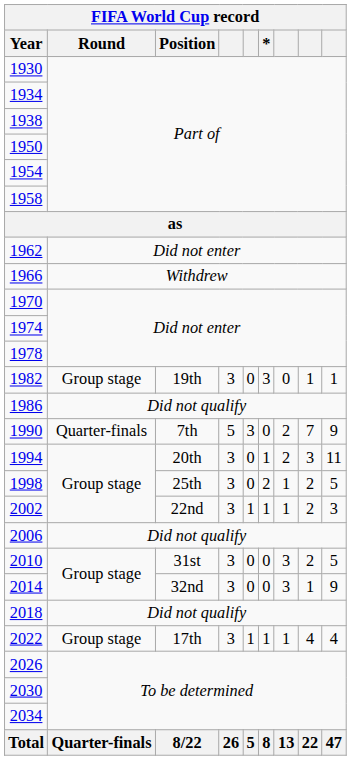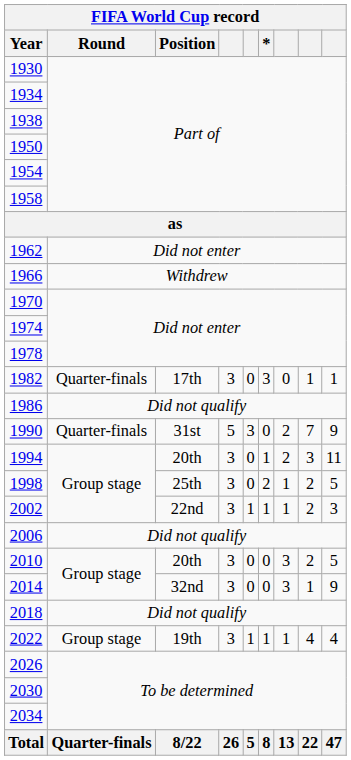1982 | Round: Group stage -> Quarter-finals
1982 | Position: 19th -> 17th
1990 | Position: 7th -> 31st
2010 | Position: 31st -> 20th
2022 | Position: 17th -> 19th
